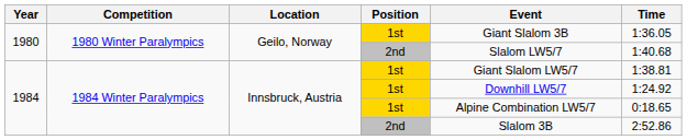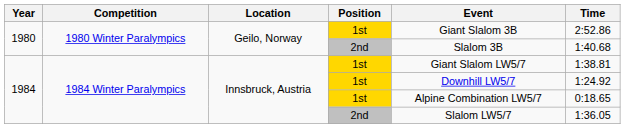1980 / 1st | Time: 1:36.05 -> 2:52.86
1980 / 2nd | Event: Slalom LW5/7 -> Slalom 3B
1984 / 2nd | Event: Slalom 3B -> Slalom LW5/7
1984 / 2nd | Time: 2:52.86 -> 1:36.05
